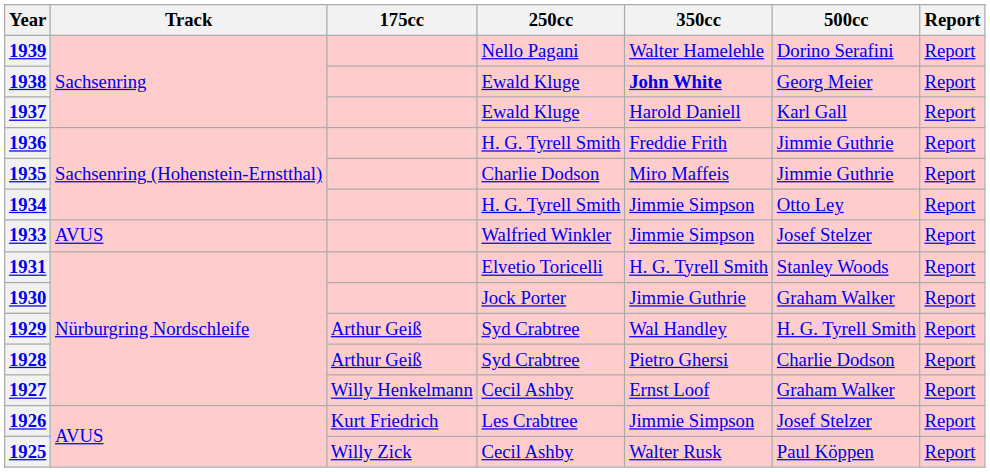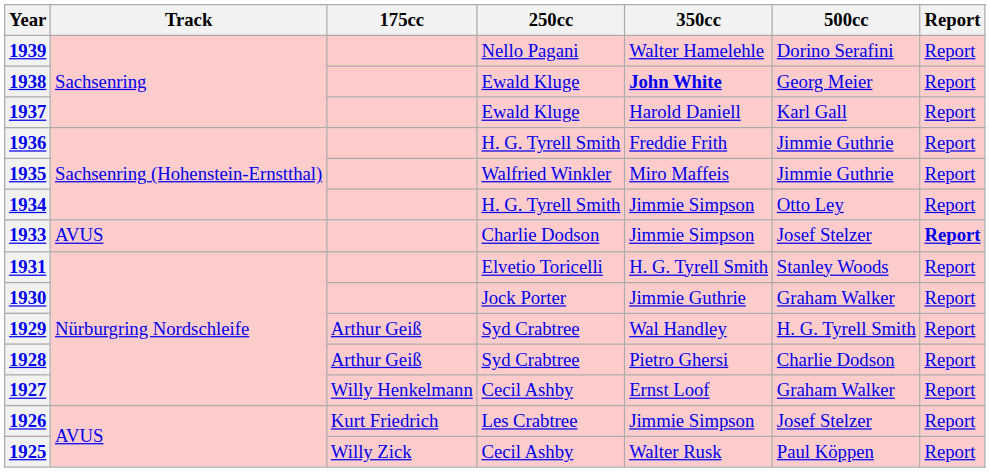1935 | 250cc: Charlie Dodson -> Walfried Winkler
1933 | 250cc: Walfried Winkler -> Charlie Dodson
1933 | Report: normal -> bold
